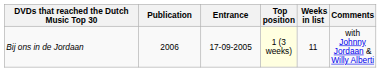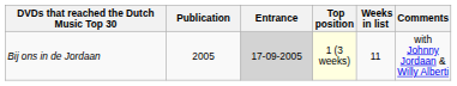Bij ons in de Jordaan | Publication: 2006 -> 2005
Bij ons in de Jordaan | Entrance: no background -> lightgrey background
